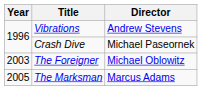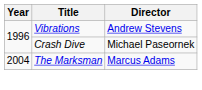- row: 2003 | The Foreigner | Michael Oblowitz
The Marksman | Year: 2005 -> 2004
